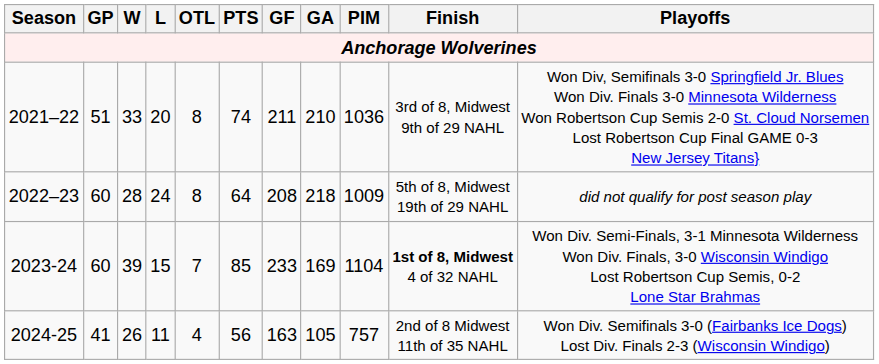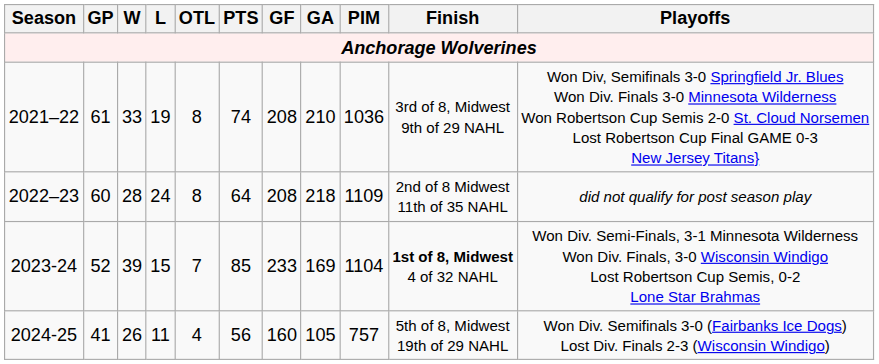2021–22 | GP: 51 -> 61
2021–22 | L: 20 -> 19
2021–22 | GF: 211 -> 208
2022–23 | PIM: 1009 -> 1109
2022–23 | Finish: 5th of 8, Midwest 19th of 29 NAHL -> 2nd of 8 Midwest 11th of 35 NAHL
2023-24 | GP: 60 -> 52
2024-25 | GF: 163 -> 160
2024-25 | Finish: 2nd of 8 Midwest 11th of 35 NAHL -> 5th of 8, Midwest 19th of 29 NAHL
